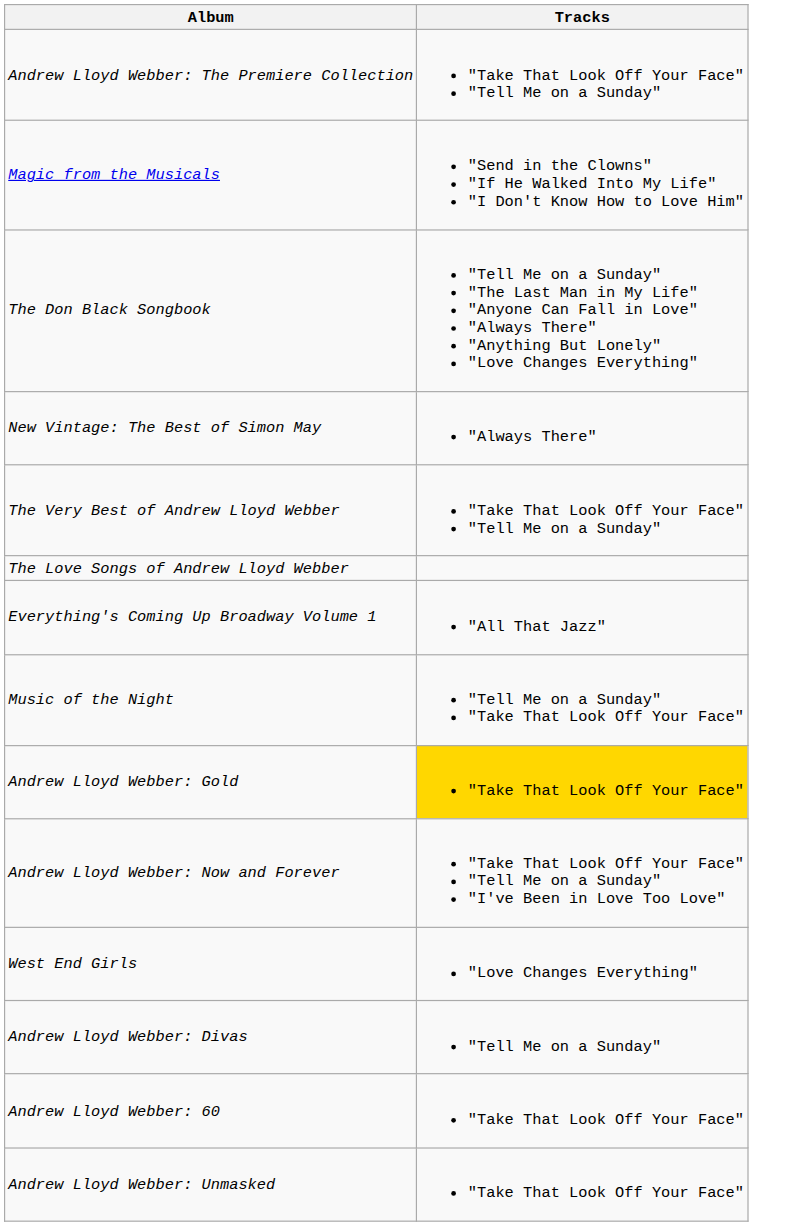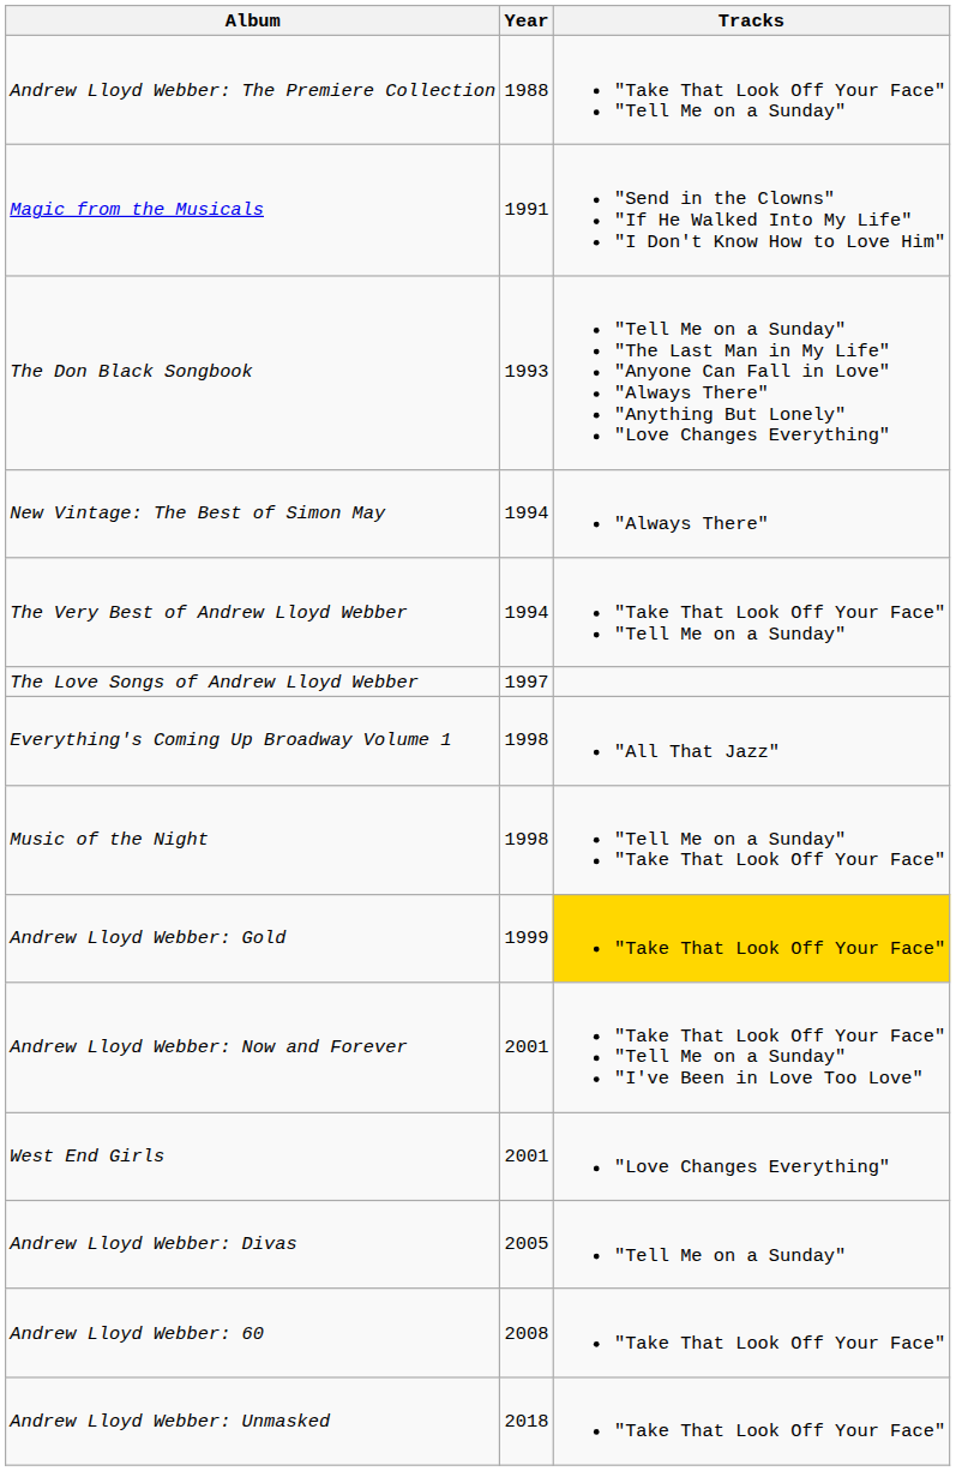+ column: Year | 1988 | 1991 | 1993 | 1994 | 1994 | 1997 | 1998 | 1998 | 1999 | 2001 | 2001 | 2005 | 2008 | 2018
